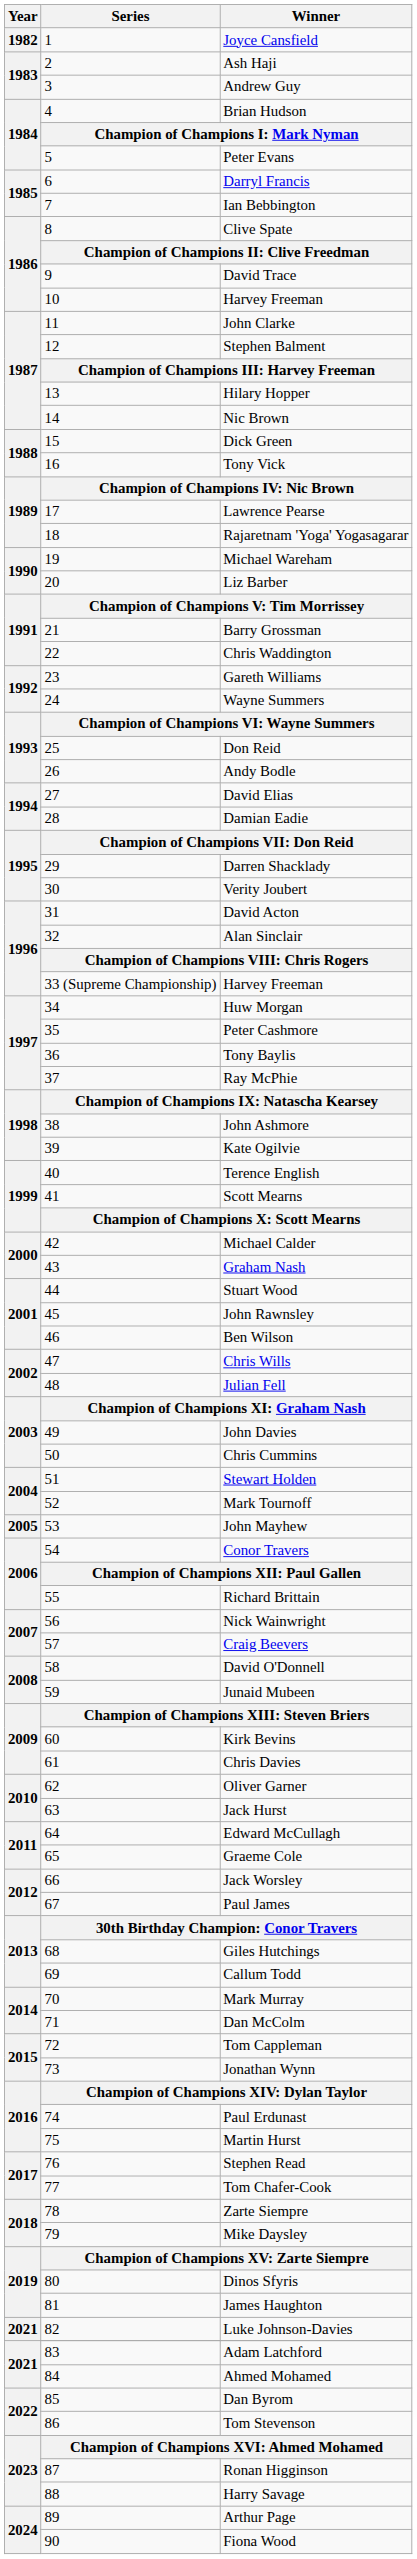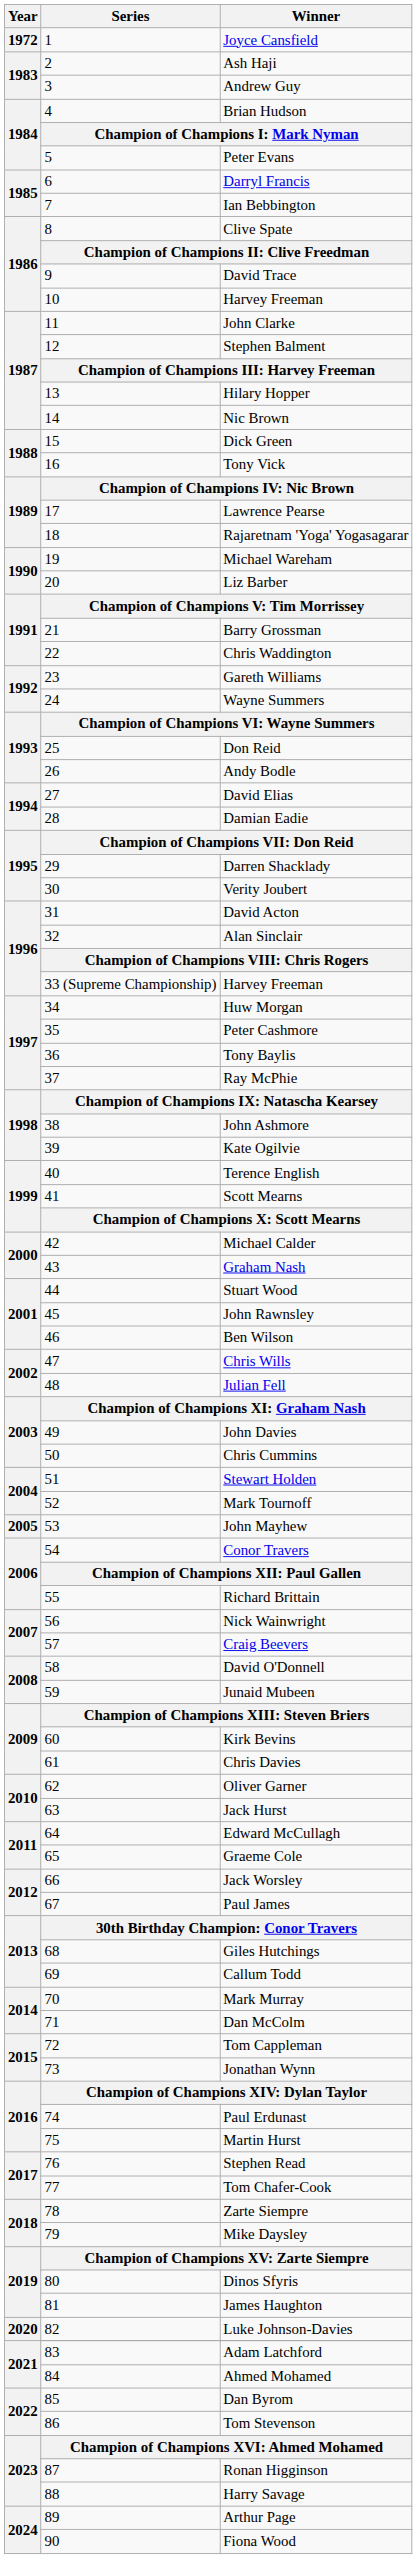Joyce Cansfield | Year: 1982 -> 1972
Luke Johnson-Davies | Year: 2021 -> 2020
